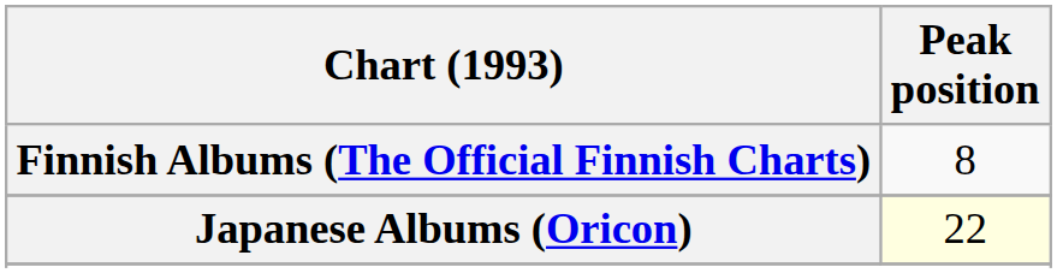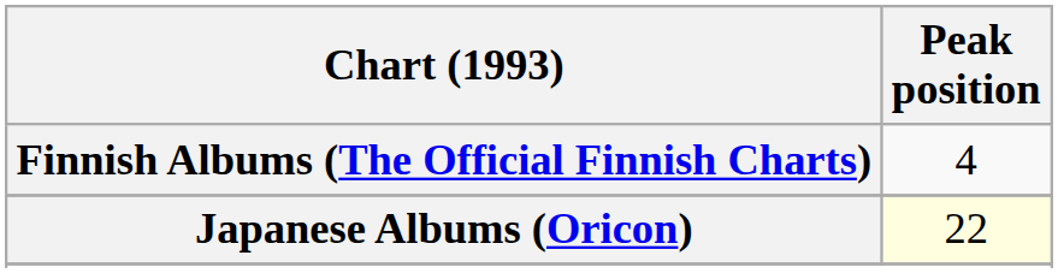Finnish Albums (The Official Finnish Charts) | Peak position: 8 -> 4
